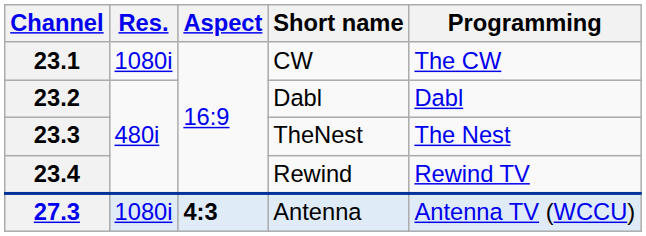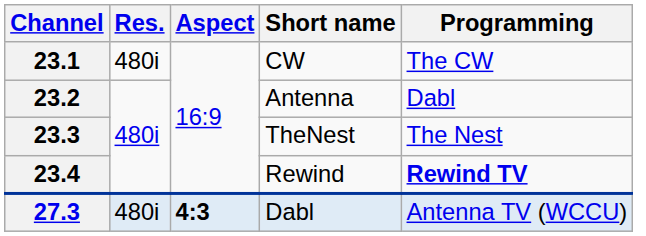23.1 | Res.: 1080i -> 480i
23.2 | Short name: Dabl -> Antenna
23.4 | Programming: normal -> bold
27.3 | Res.: 1080i -> 480i
27.3 | Short name: Antenna -> Dabl
